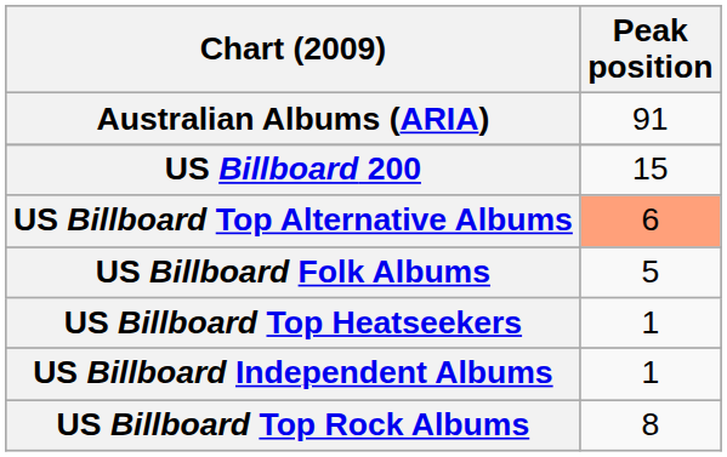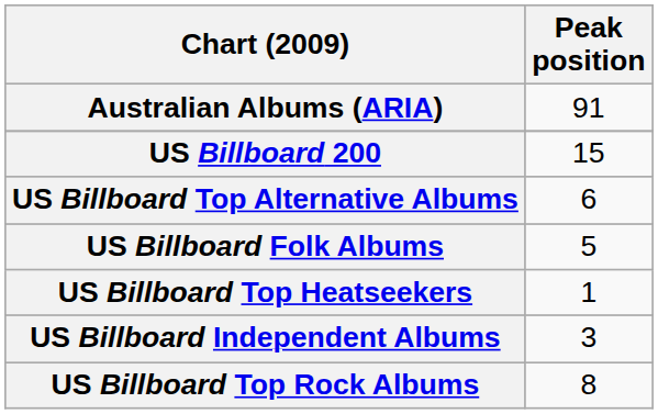US Billboard Top Alternative Albums | Peak position: lightsalmon background -> no background
US Billboard Independent Albums | Peak position: 1 -> 3
